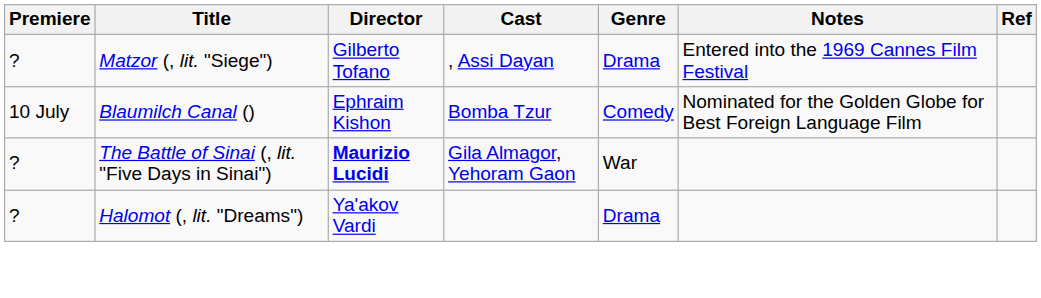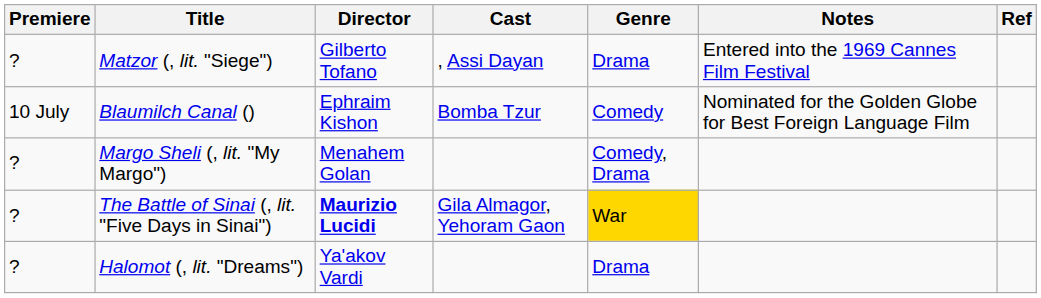+ row: ? | Margo Sheli (, lit. "My Margo") | Menahem Golan | Comedy, Drama
The Battle of Sinai (, lit. "Five Days in Sinai") | Genre: no background -> gold background
